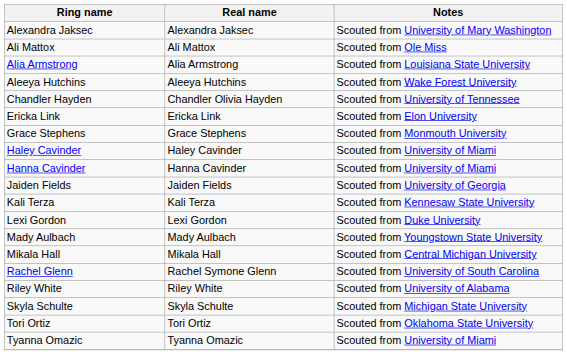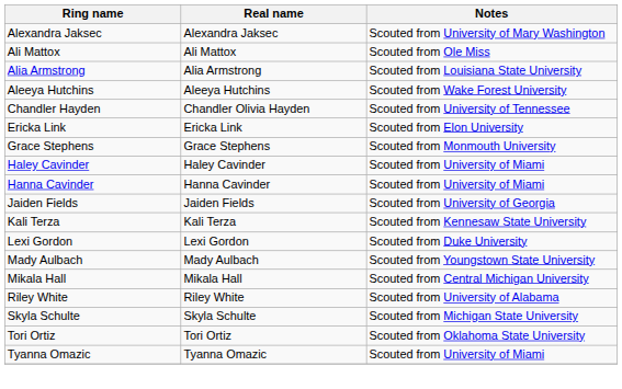- row: Rachel Glenn | Rachel Symone Glenn | Scouted from University of South Carolina
